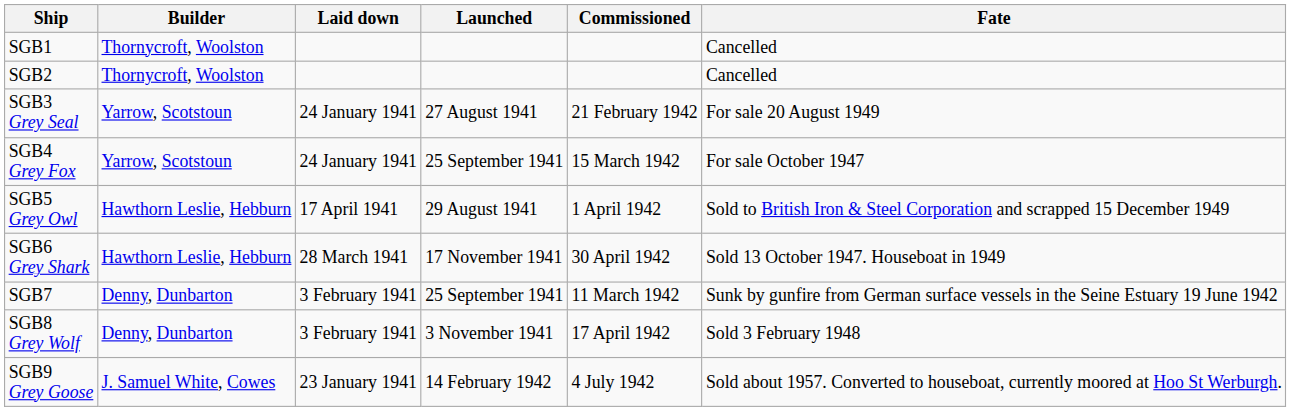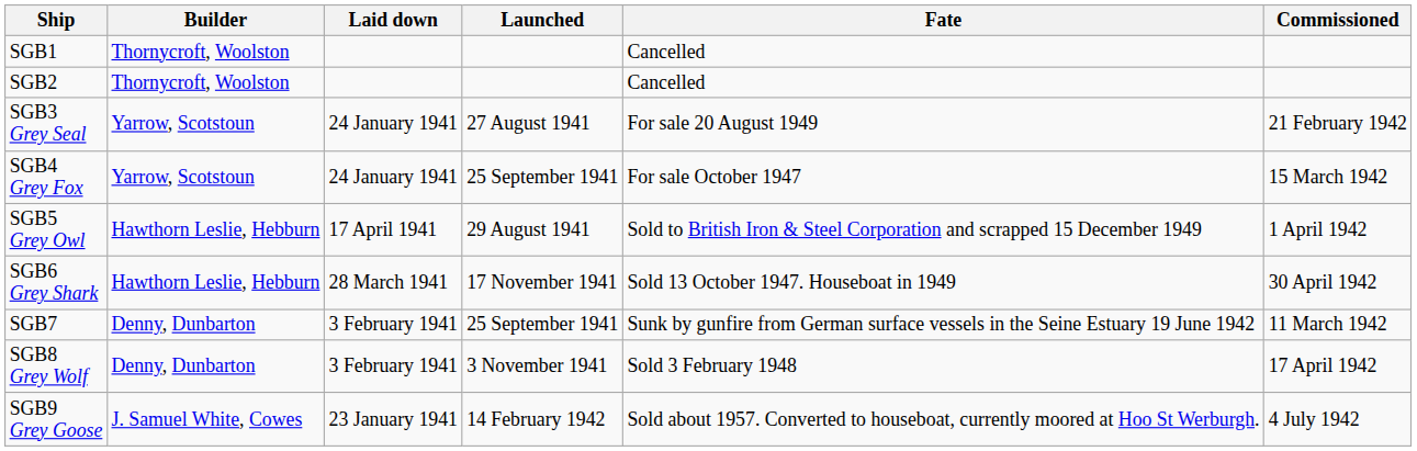columns swapped: Commissioned <-> Fate
